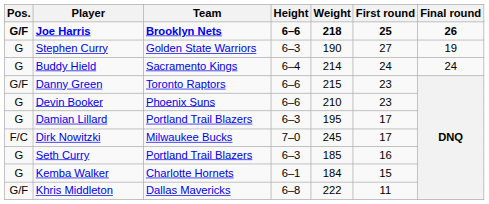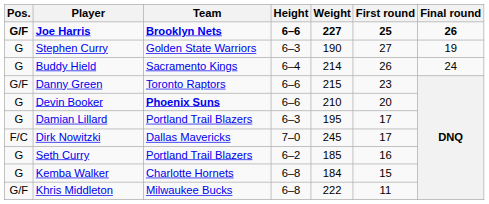Joe Harris | Weight: 218 -> 227
Buddy Hield | First round: 24 -> 26
Devin Booker | Team: normal -> bold
Devin Booker | First round: 23 -> 20
Dirk Nowitzki | Team: Milwaukee Bucks -> Dallas Mavericks
Seth Curry | Height: 6–3 -> 6–2
Kemba Walker | Height: 6–1 -> 6–8
Khris Middleton | Team: Dallas Mavericks -> Milwaukee Bucks
